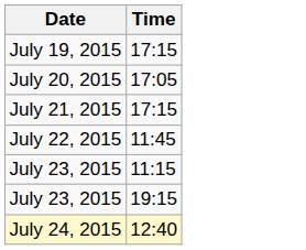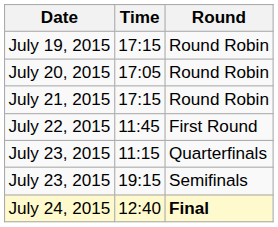+ column: Round | Round Robin | Round Robin | Round Robin | First Round | Quarterfinals | Semifinals | Final
